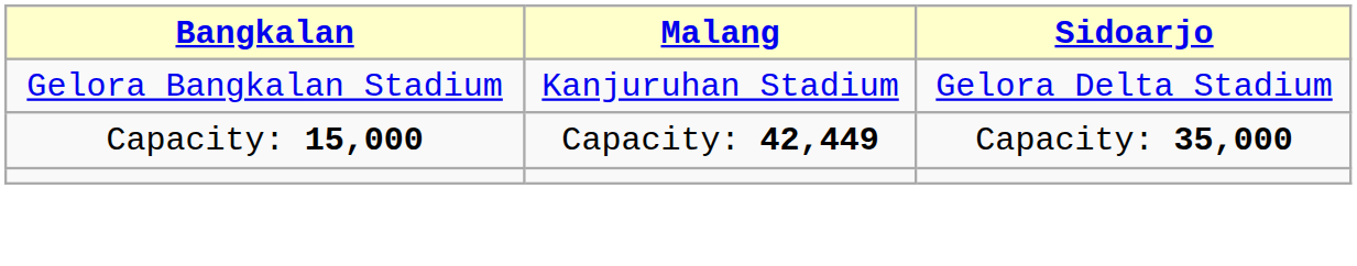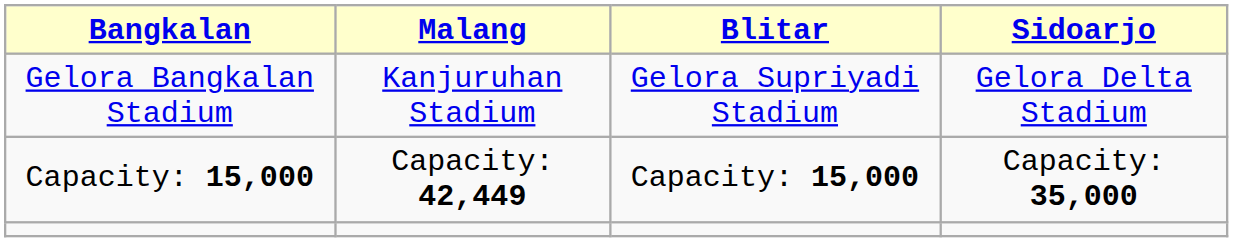+ column: Blitar | Gelora Supriyadi Stadium | Capacity: 15,000
